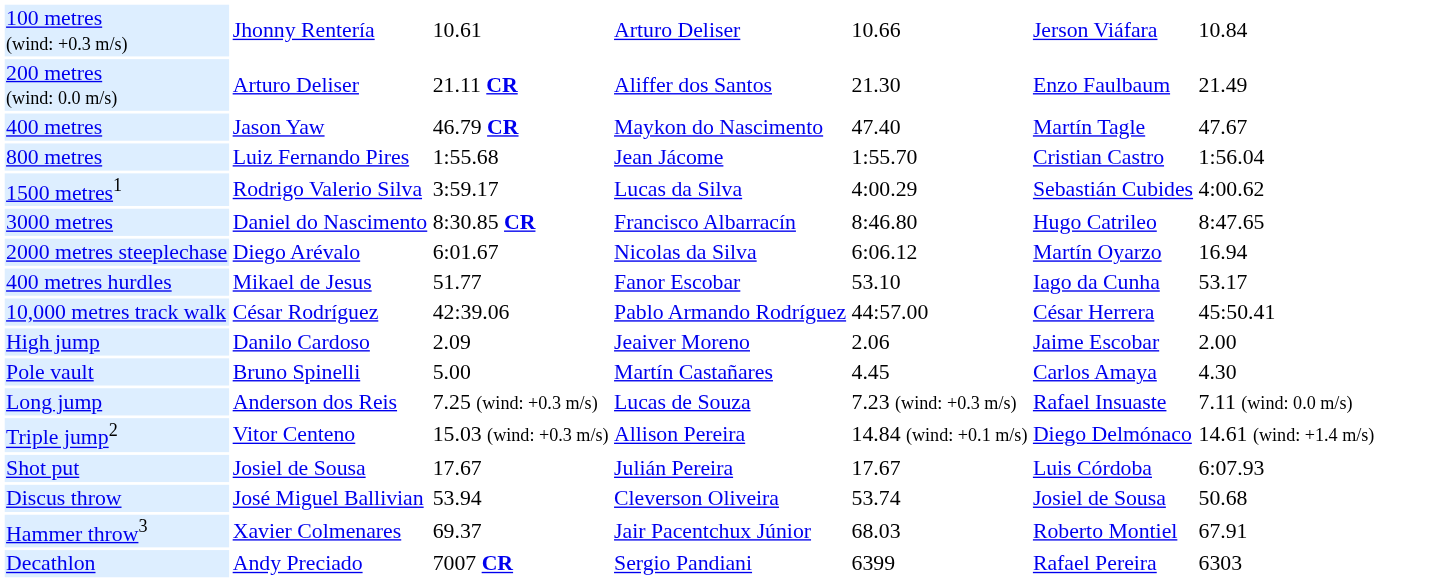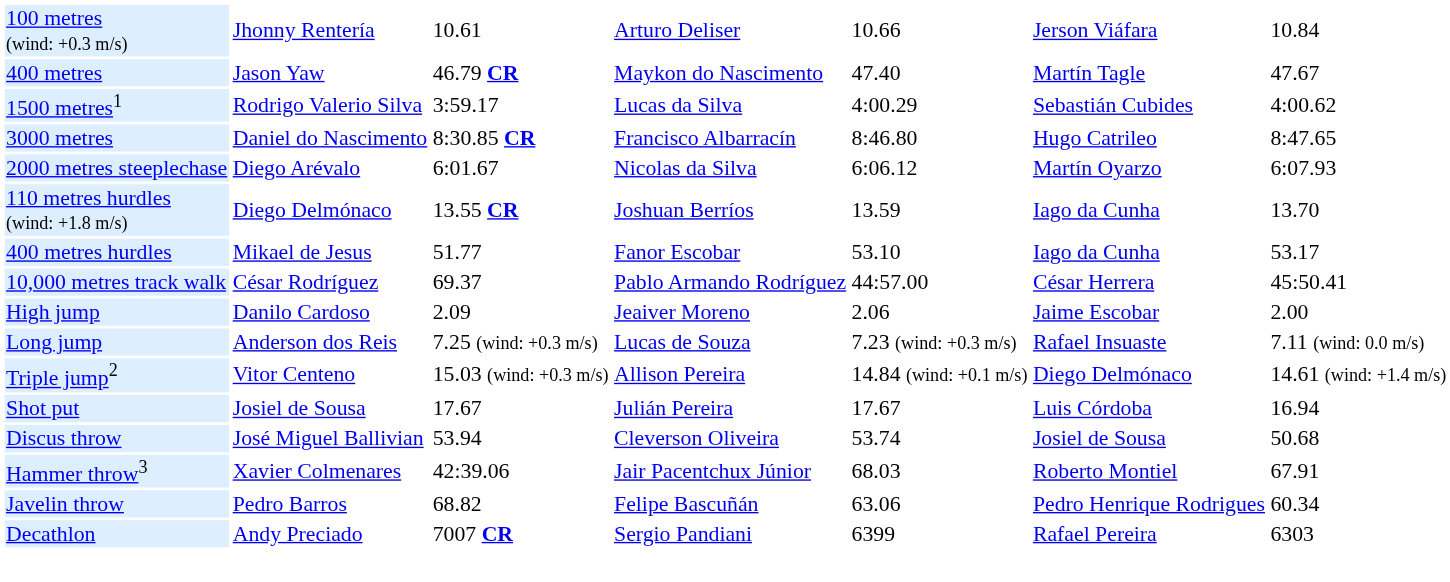- row: 200 metres (wind: 0.0 m/s) | Arturo Deliser | 21.11 CR | Aliffer dos Santos | 21.30 | Enzo Faulbaum | 21.49
- row: 800 metres | Luiz Fernando Pires | 1:55.68 | Jean Jácome | 1:55.70 | Cristian Castro | 1:56.04
2000 metres steeplechase | column 7: 16.94 -> 6:07.93
+ row: 110 metres hurdles (wind: +1.8 m/s) | Diego Delmónaco | 13.55 CR | Joshuan Berríos | 13.59 | Iago da Cunha | 13.70
10,000 metres track walk | column 3: 42:39.06 -> 69.37
- row: Pole vault | Bruno Spinelli | 5.00 | Martín Castañares | 4.45 | Carlos Amaya | 4.30
Shot put | column 7: 6:07.93 -> 16.94
Hammer throw3 | column 3: 69.37 -> 42:39.06
+ row: Javelin throw | Pedro Barros | 68.82 | Felipe Bascuñán | 63.06 | Pedro Henrique Rodrigues | 60.34
